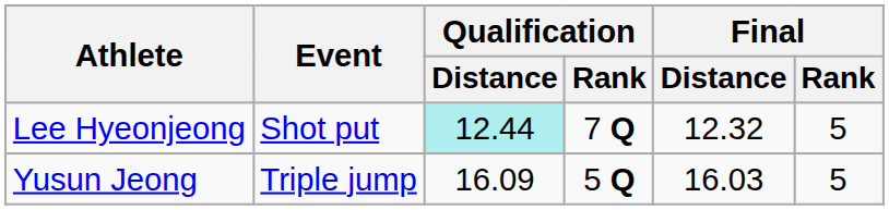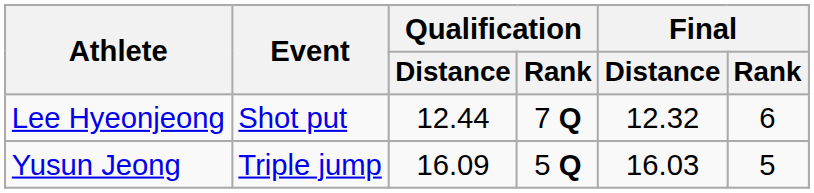Lee Hyeonjeong | Qualification / Distance: paleturquoise background -> no background
Lee Hyeonjeong | Final / Rank: 5 -> 6
